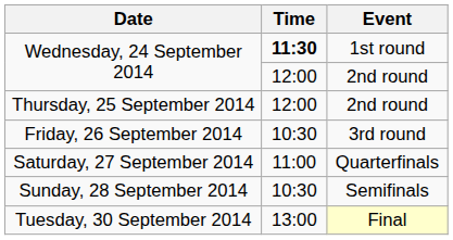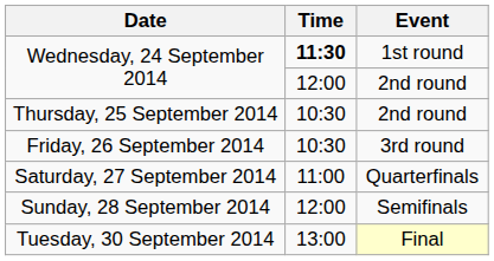Thursday, 25 September 2014 | Time: 12:00 -> 10:30
Sunday, 28 September 2014 | Time: 10:30 -> 12:00
